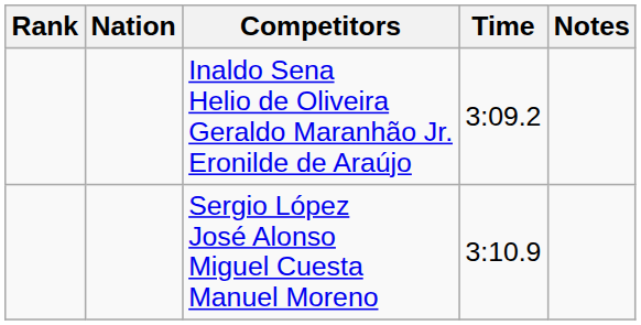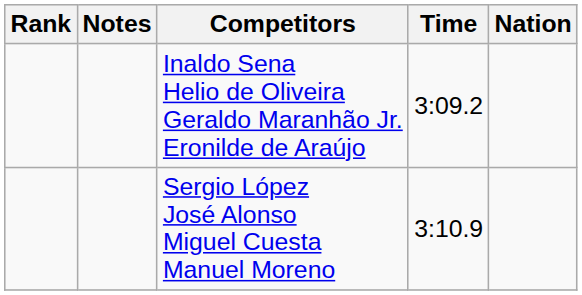columns swapped: Nation <-> Notes
